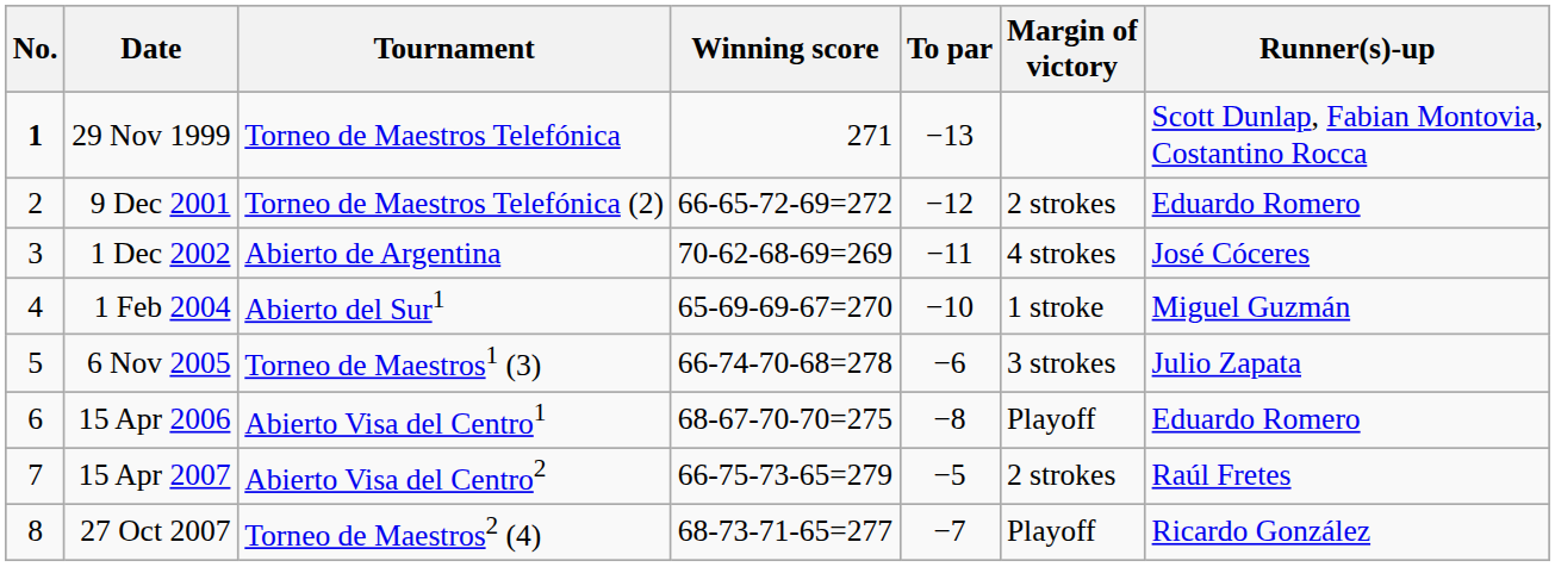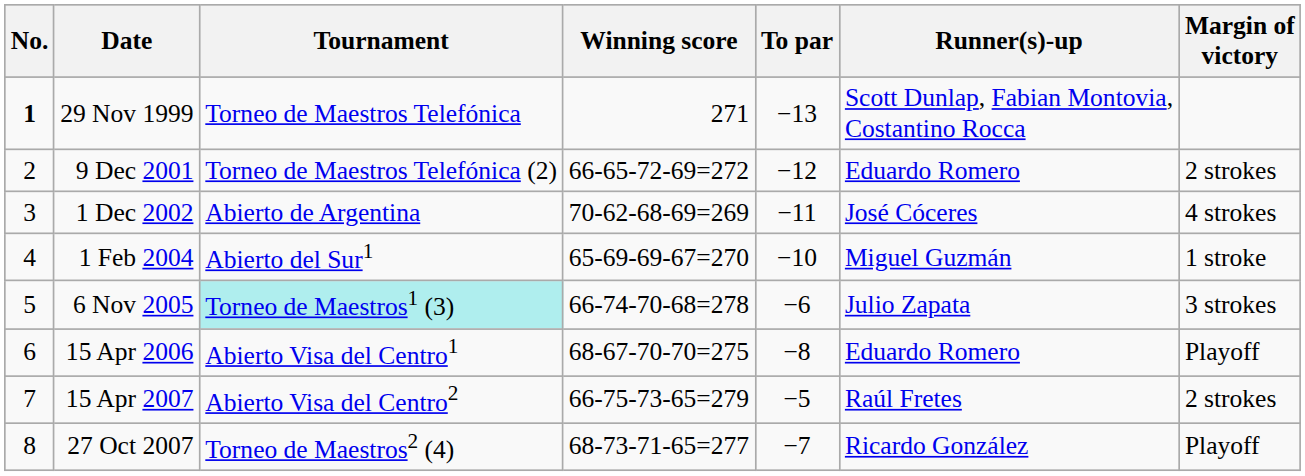columns swapped: Margin of victory <-> Runner(s)-up
6 Nov 2005 | Tournament: no background -> paleturquoise background
